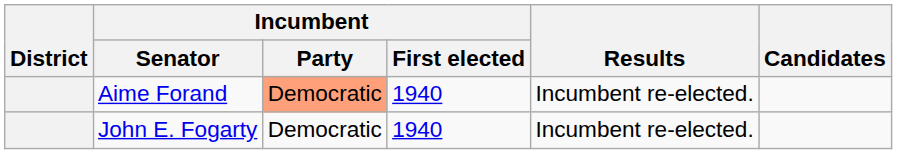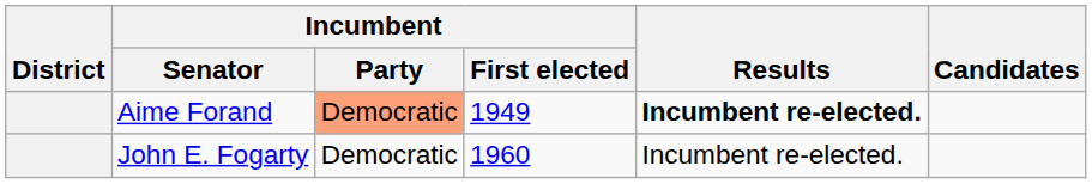Aime Forand | Incumbent / First elected: 1940 -> 1949
Aime Forand | Results: normal -> bold
John E. Fogarty | Incumbent / First elected: 1940 -> 1960
